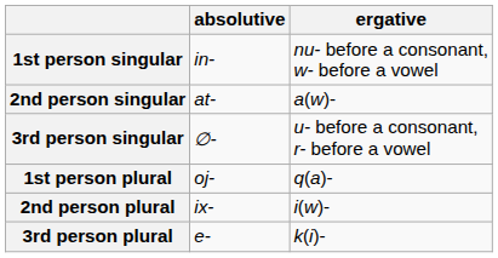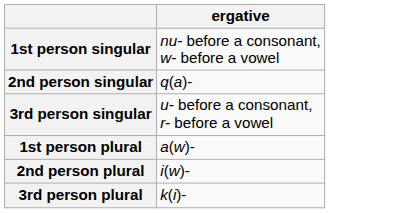- column: absolutive | in- | at- | ∅- | oj- | ix- | e-
2nd person singular | ergative: a(w)- -> q(a)-
1st person plural | ergative: q(a)- -> a(w)-
